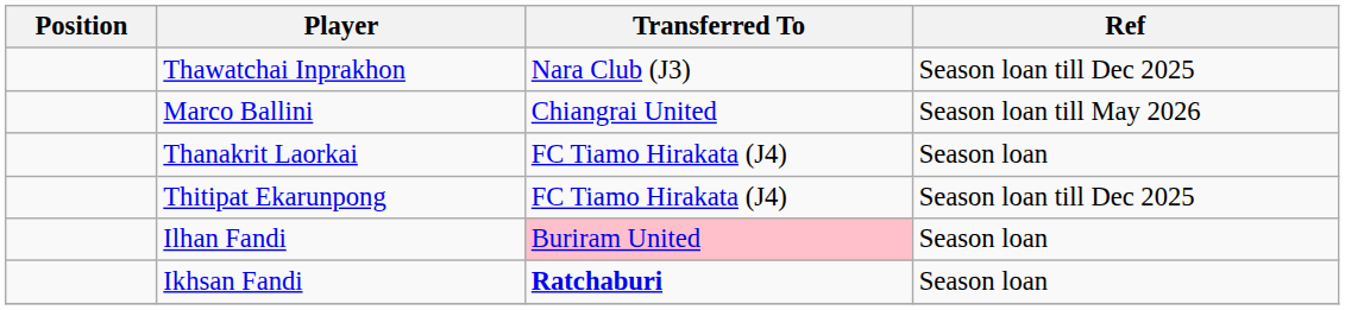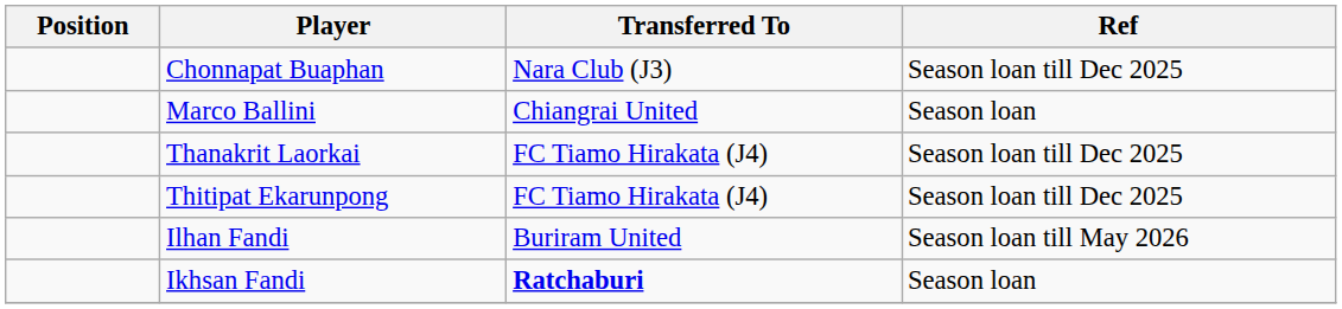+ row: Chonnapat Buaphan | Nara Club (J3) | Season loan till Dec 2025
- row: Thawatchai Inprakhon | Nara Club (J3) | Season loan till Dec 2025
Marco Ballini | Ref: Season loan till May 2026 -> Season loan
Thanakrit Laorkai | Ref: Season loan -> Season loan till Dec 2025
Ilhan Fandi | Transferred To: pink background -> no background
Ilhan Fandi | Ref: Season loan -> Season loan till May 2026
